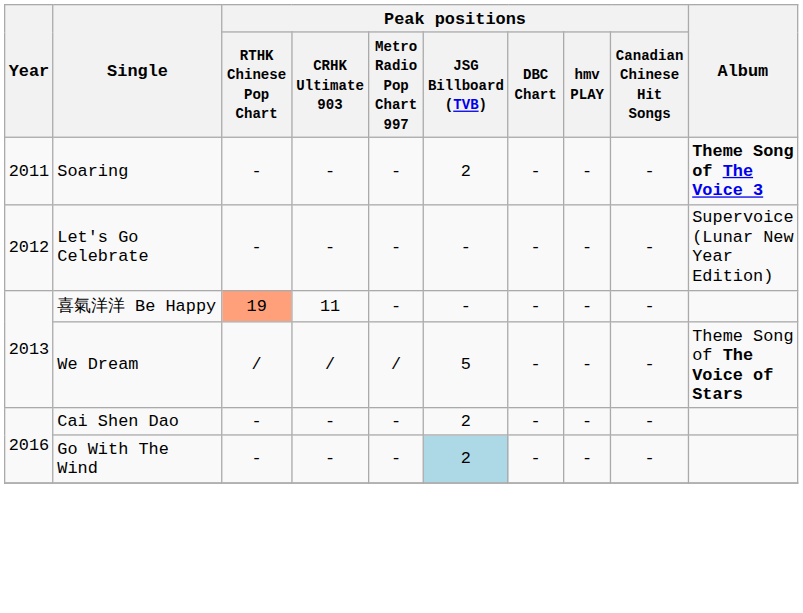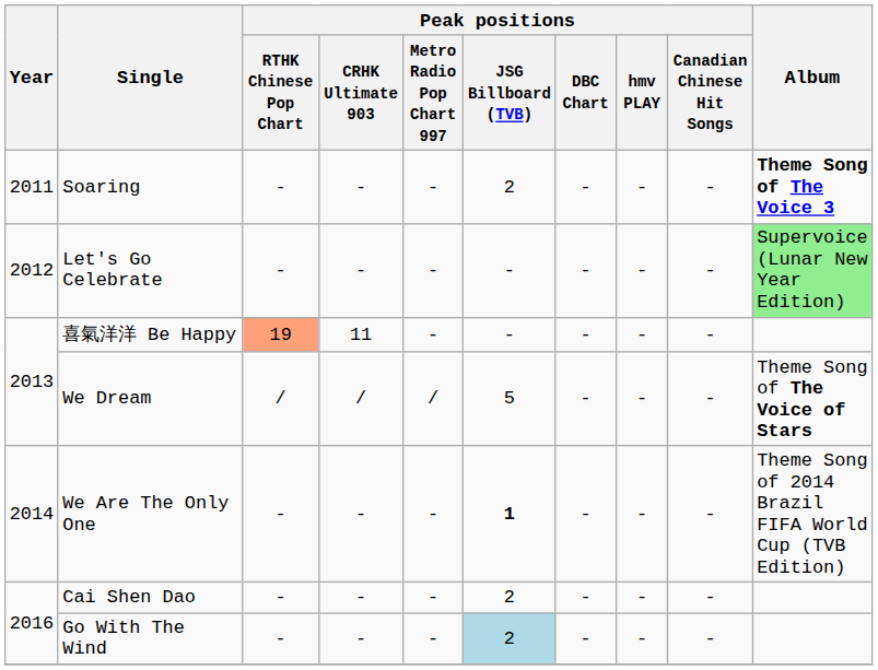Let's Go Celebrate | Album: no background -> lightgreen background
+ row: 2014 | We Are The Only One | - | - | - | 1 | - | - | - | Theme Song of 2014 Brazil FIFA World Cup (TVB Edition)
